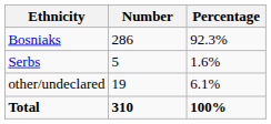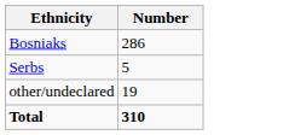- column: Percentage | 92.3% | 1.6% | 6.1% | 100%
